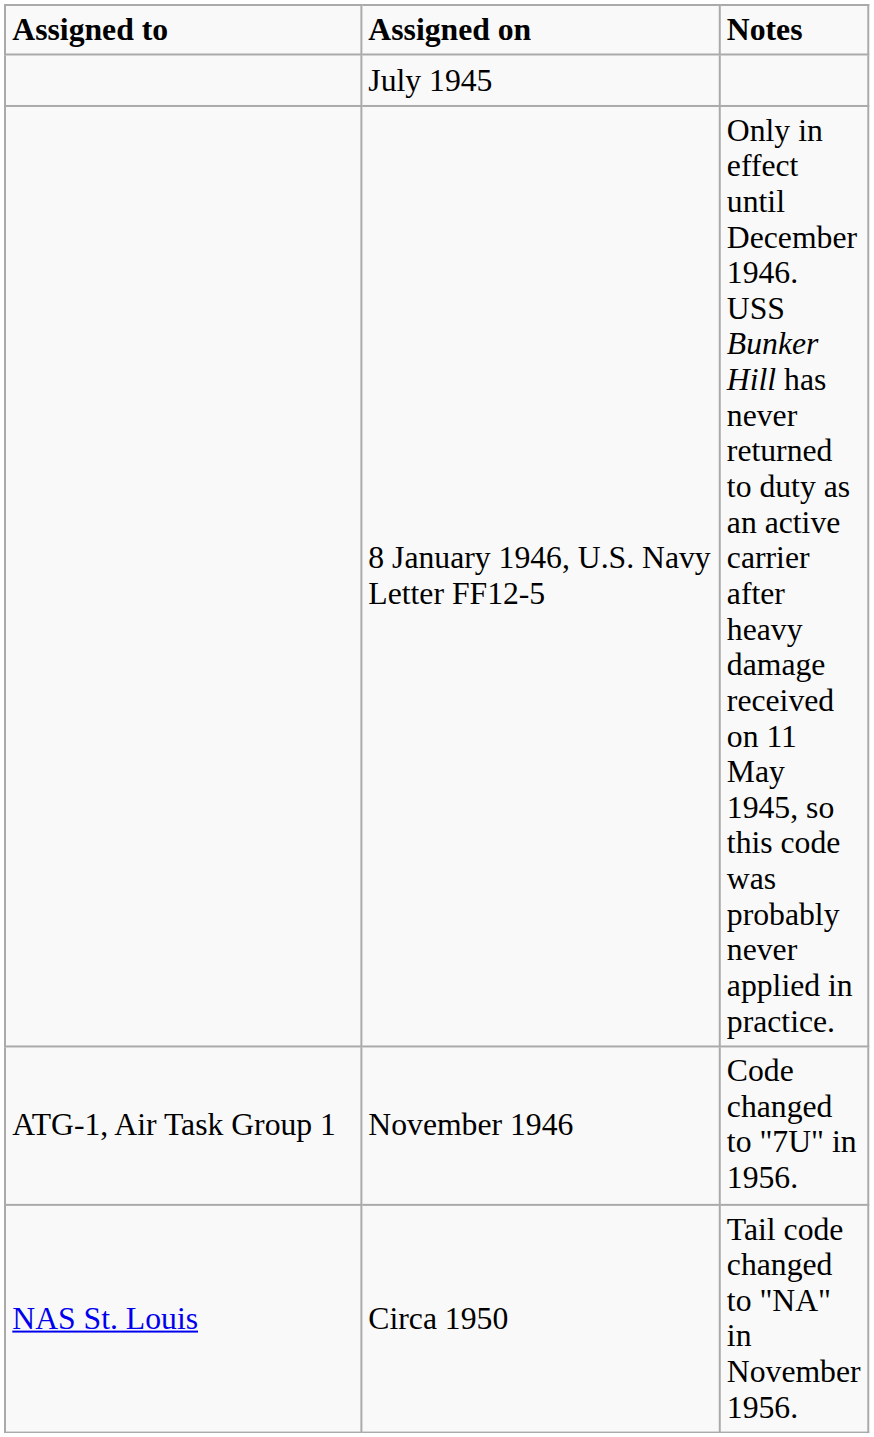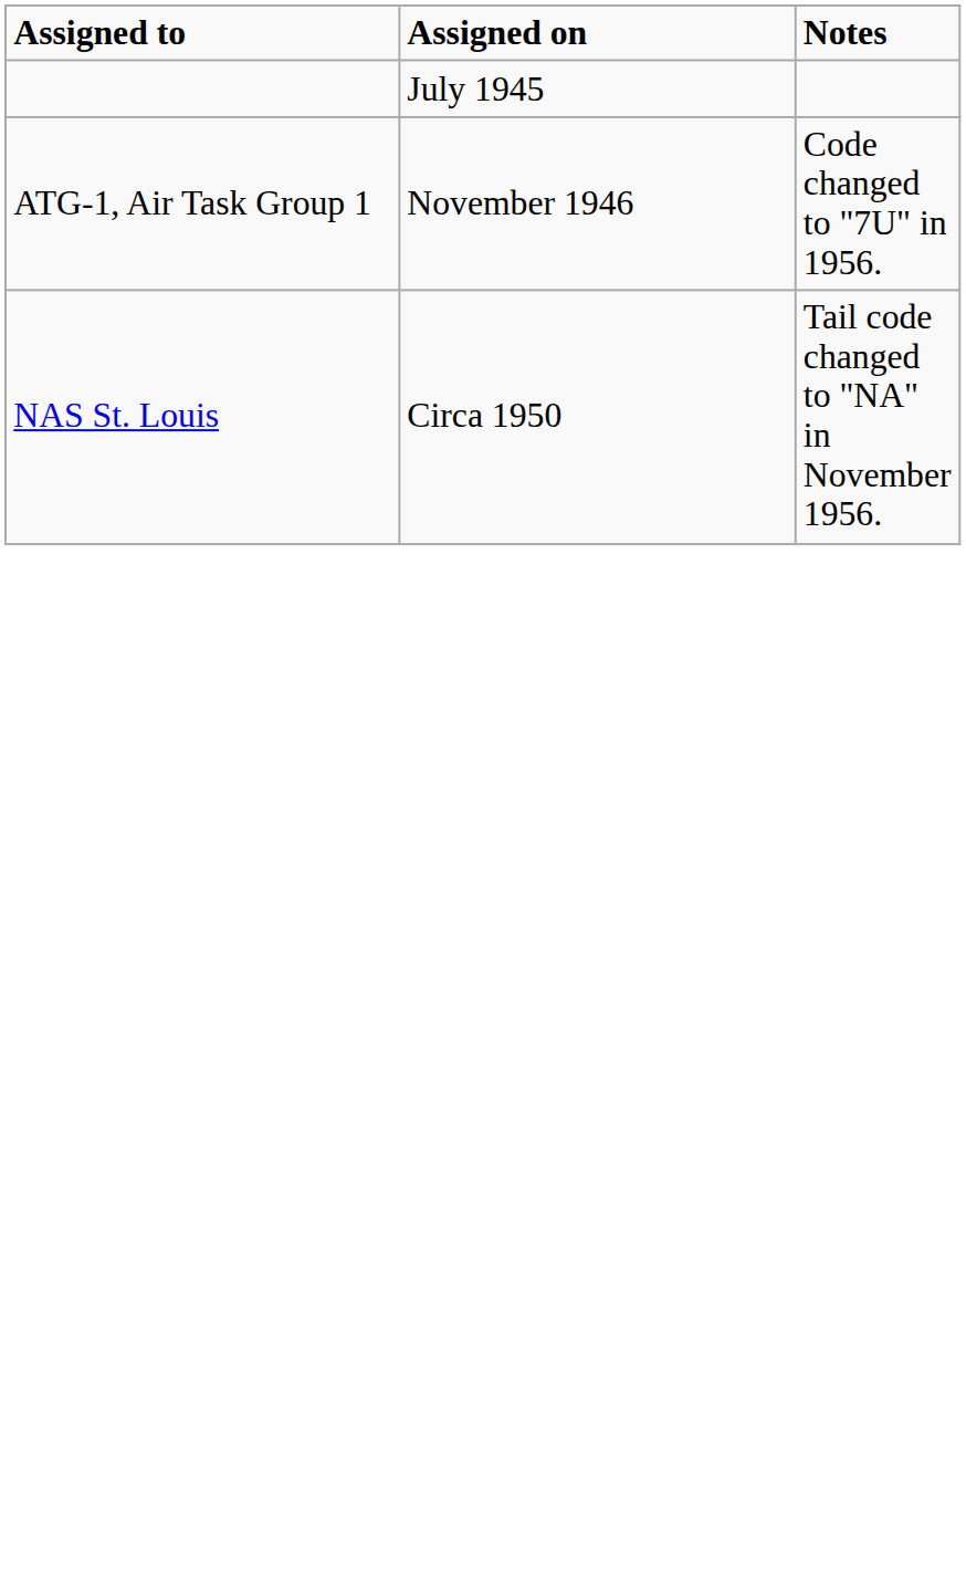- row: 8 January 1946, U.S. Navy Letter FF12-5 | Only in effect until December 1946. USS Bunker Hill has never returned to duty as an active carrier after heavy damage received on 11 May 1945, so this code was probably never applied in practice.
